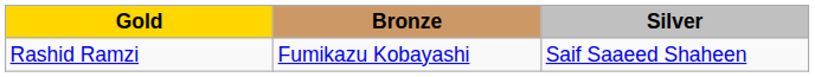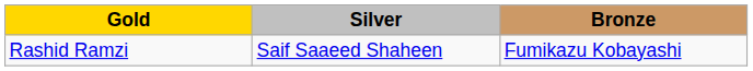columns swapped: Silver <-> Bronze
